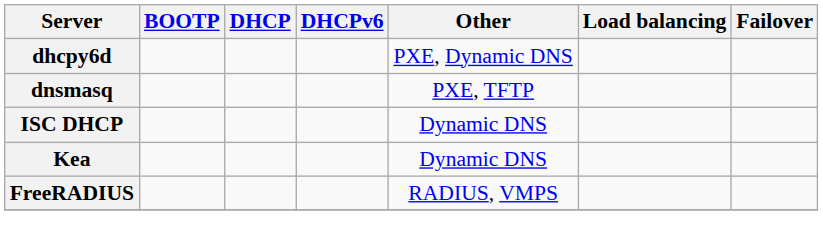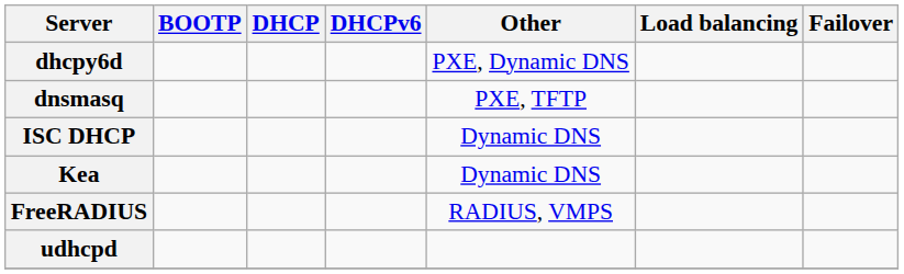+ row: udhcpd
